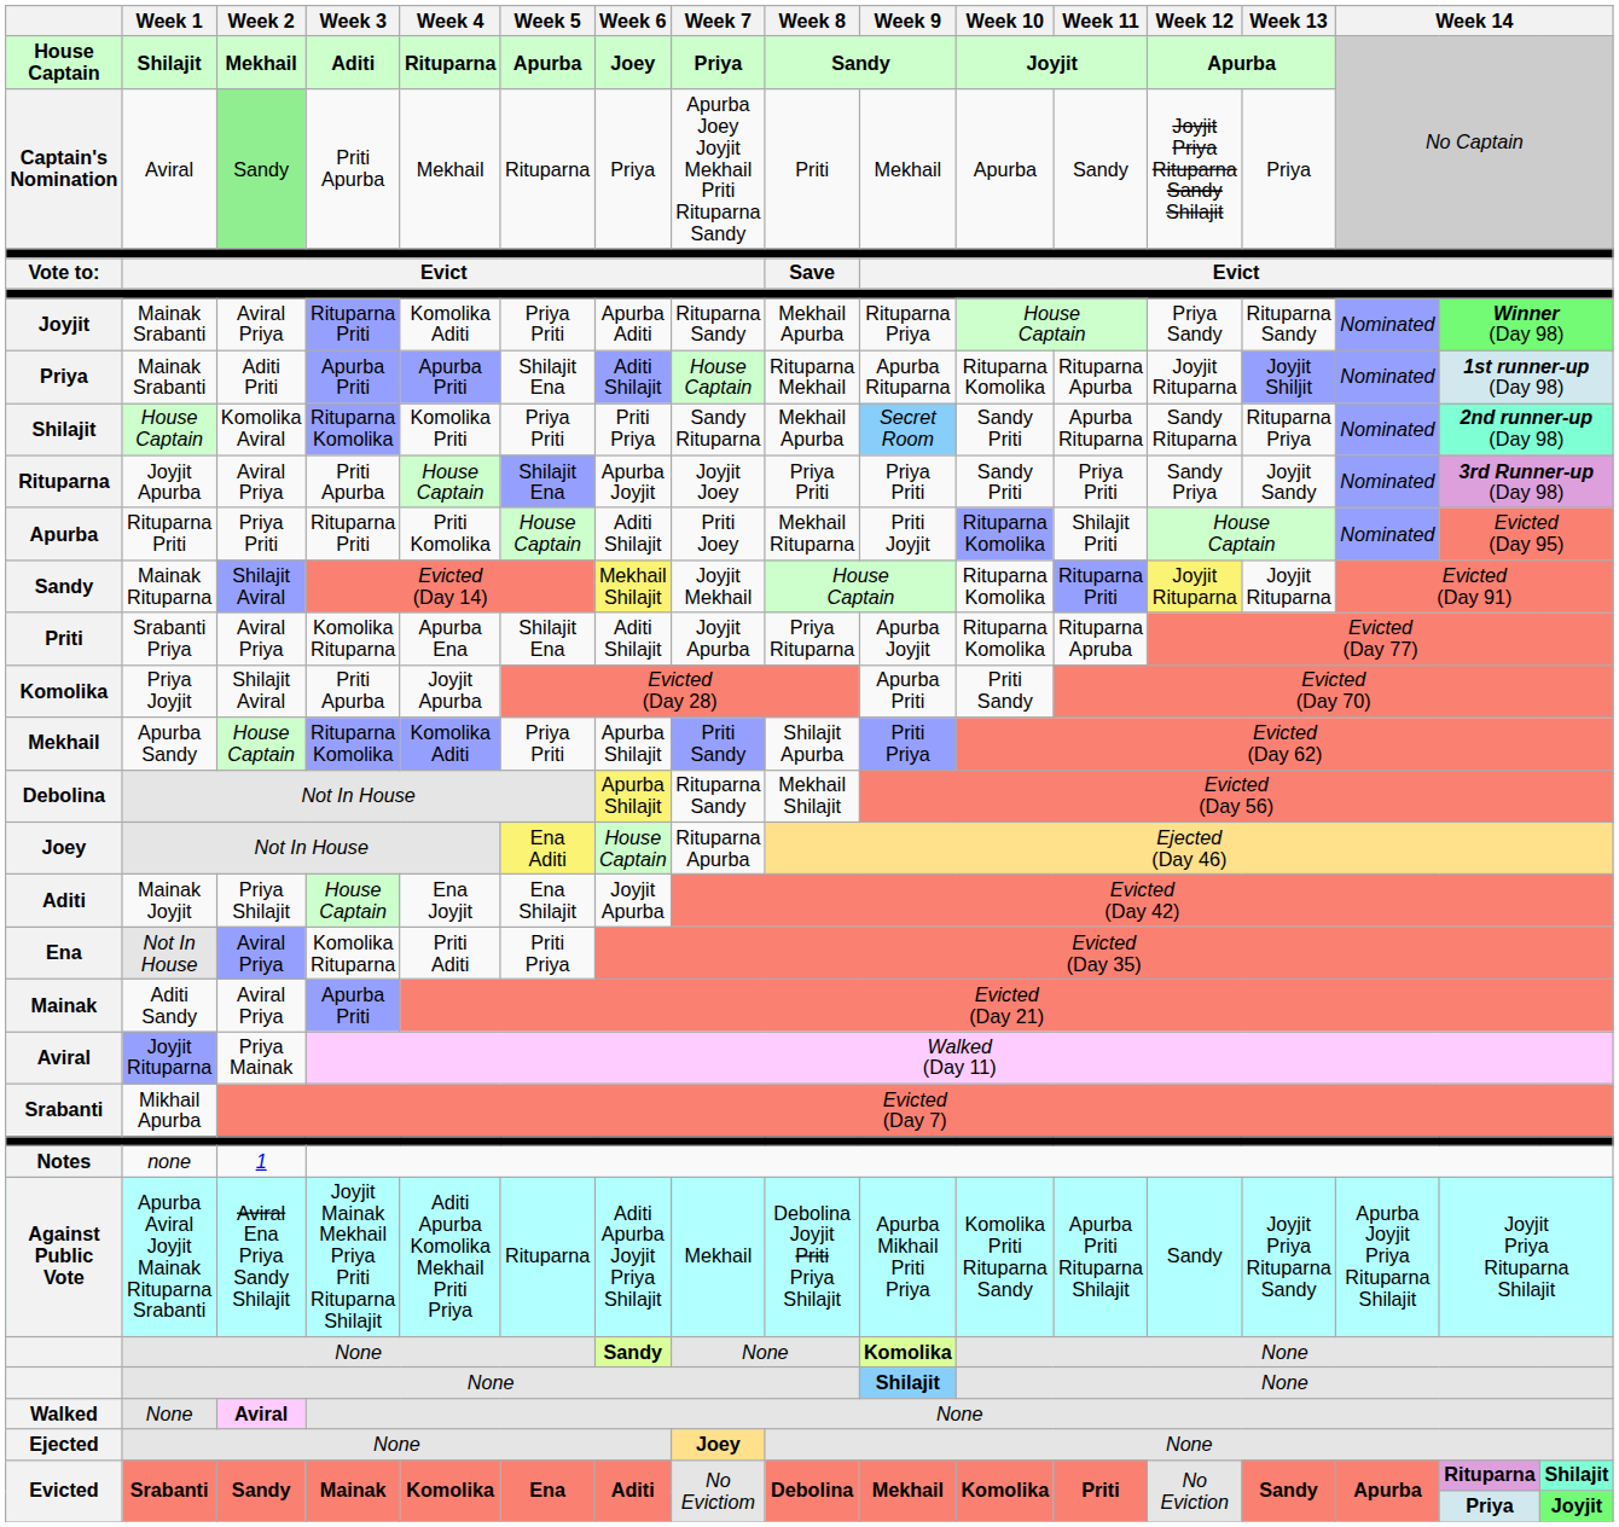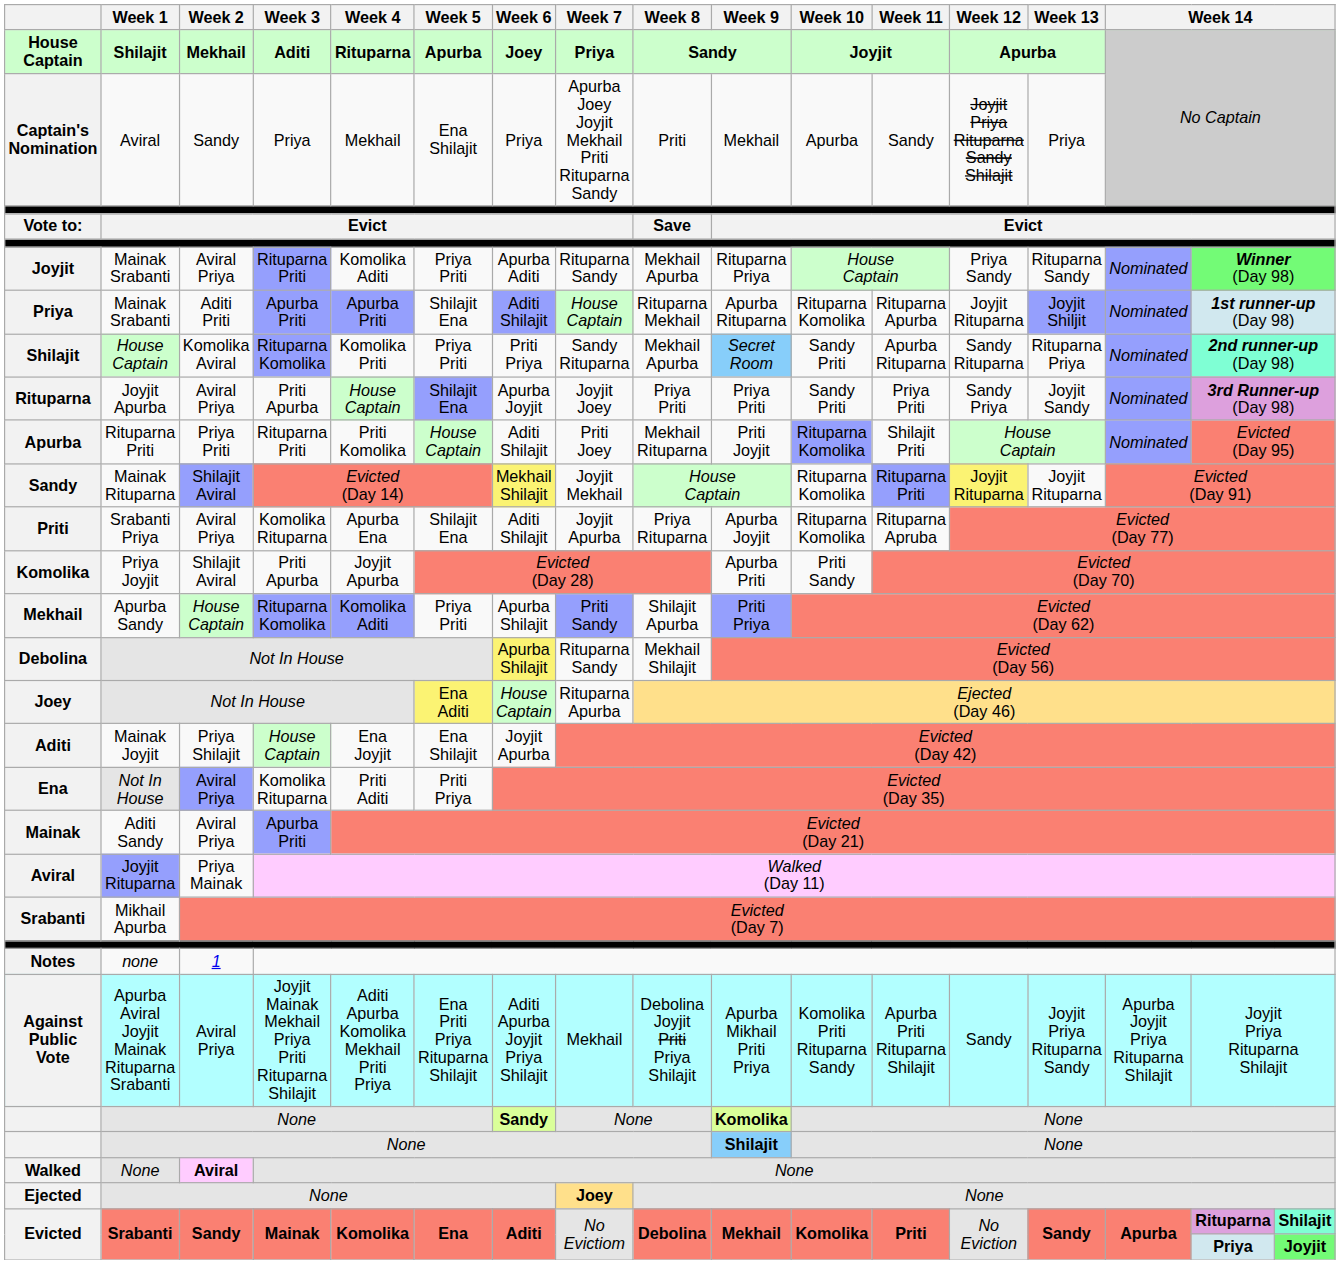Captain's Nomination | Week 2: lightgreen background -> no background
Captain's Nomination | Week 3: Priti Apurba -> Priya
Captain's Nomination | Week 5: Rituparna -> Ena Shilajit
Against Public Vote | Week 2: Aviral Ena Priya Sandy Shilajit -> Aviral Priya
Against Public Vote | Week 5: Rituparna -> Ena Priti Priya Rituparna Shilajit
